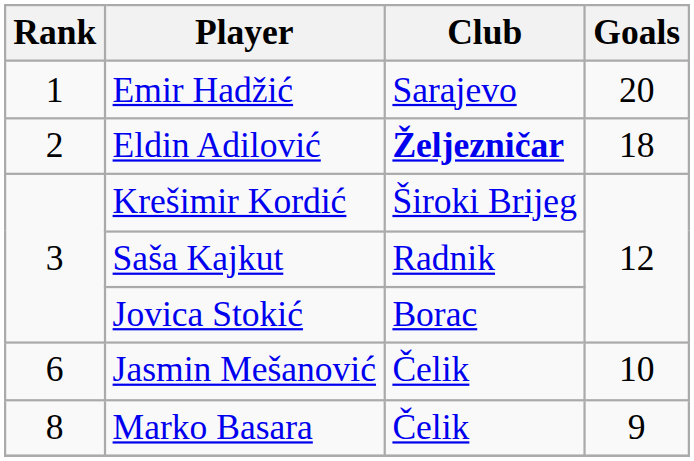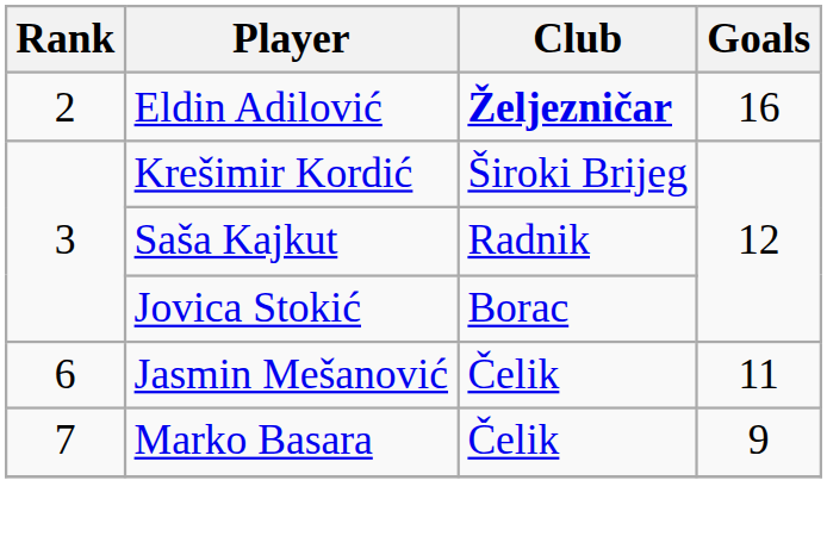- row: 1 | Emir Hadžić | Sarajevo | 20
Eldin Adilović | Goals: 18 -> 16
Jasmin Mešanović | Goals: 10 -> 11
Marko Basara | Rank: 8 -> 7
